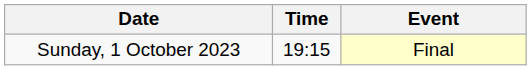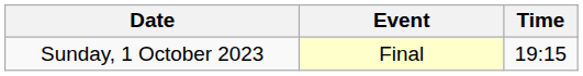columns swapped: Time <-> Event
